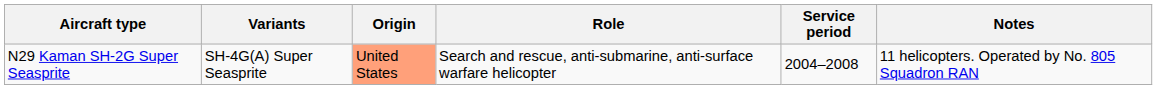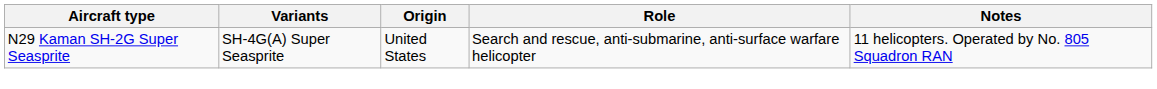- column: Service period | 2004–2008
N29 Kaman SH-2G Super Seasprite | Origin: lightsalmon background -> no background
